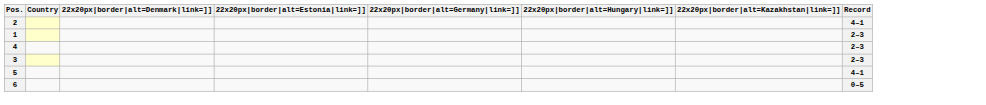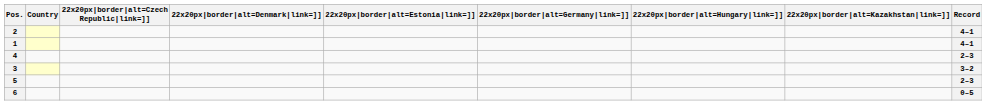+ column: 22x20px|border|alt=Czech Republic|link=]]
1 | Record: 2–3 -> 4–1
3 | Record: 2–3 -> 3–2
5 | Record: 4–1 -> 2–3
